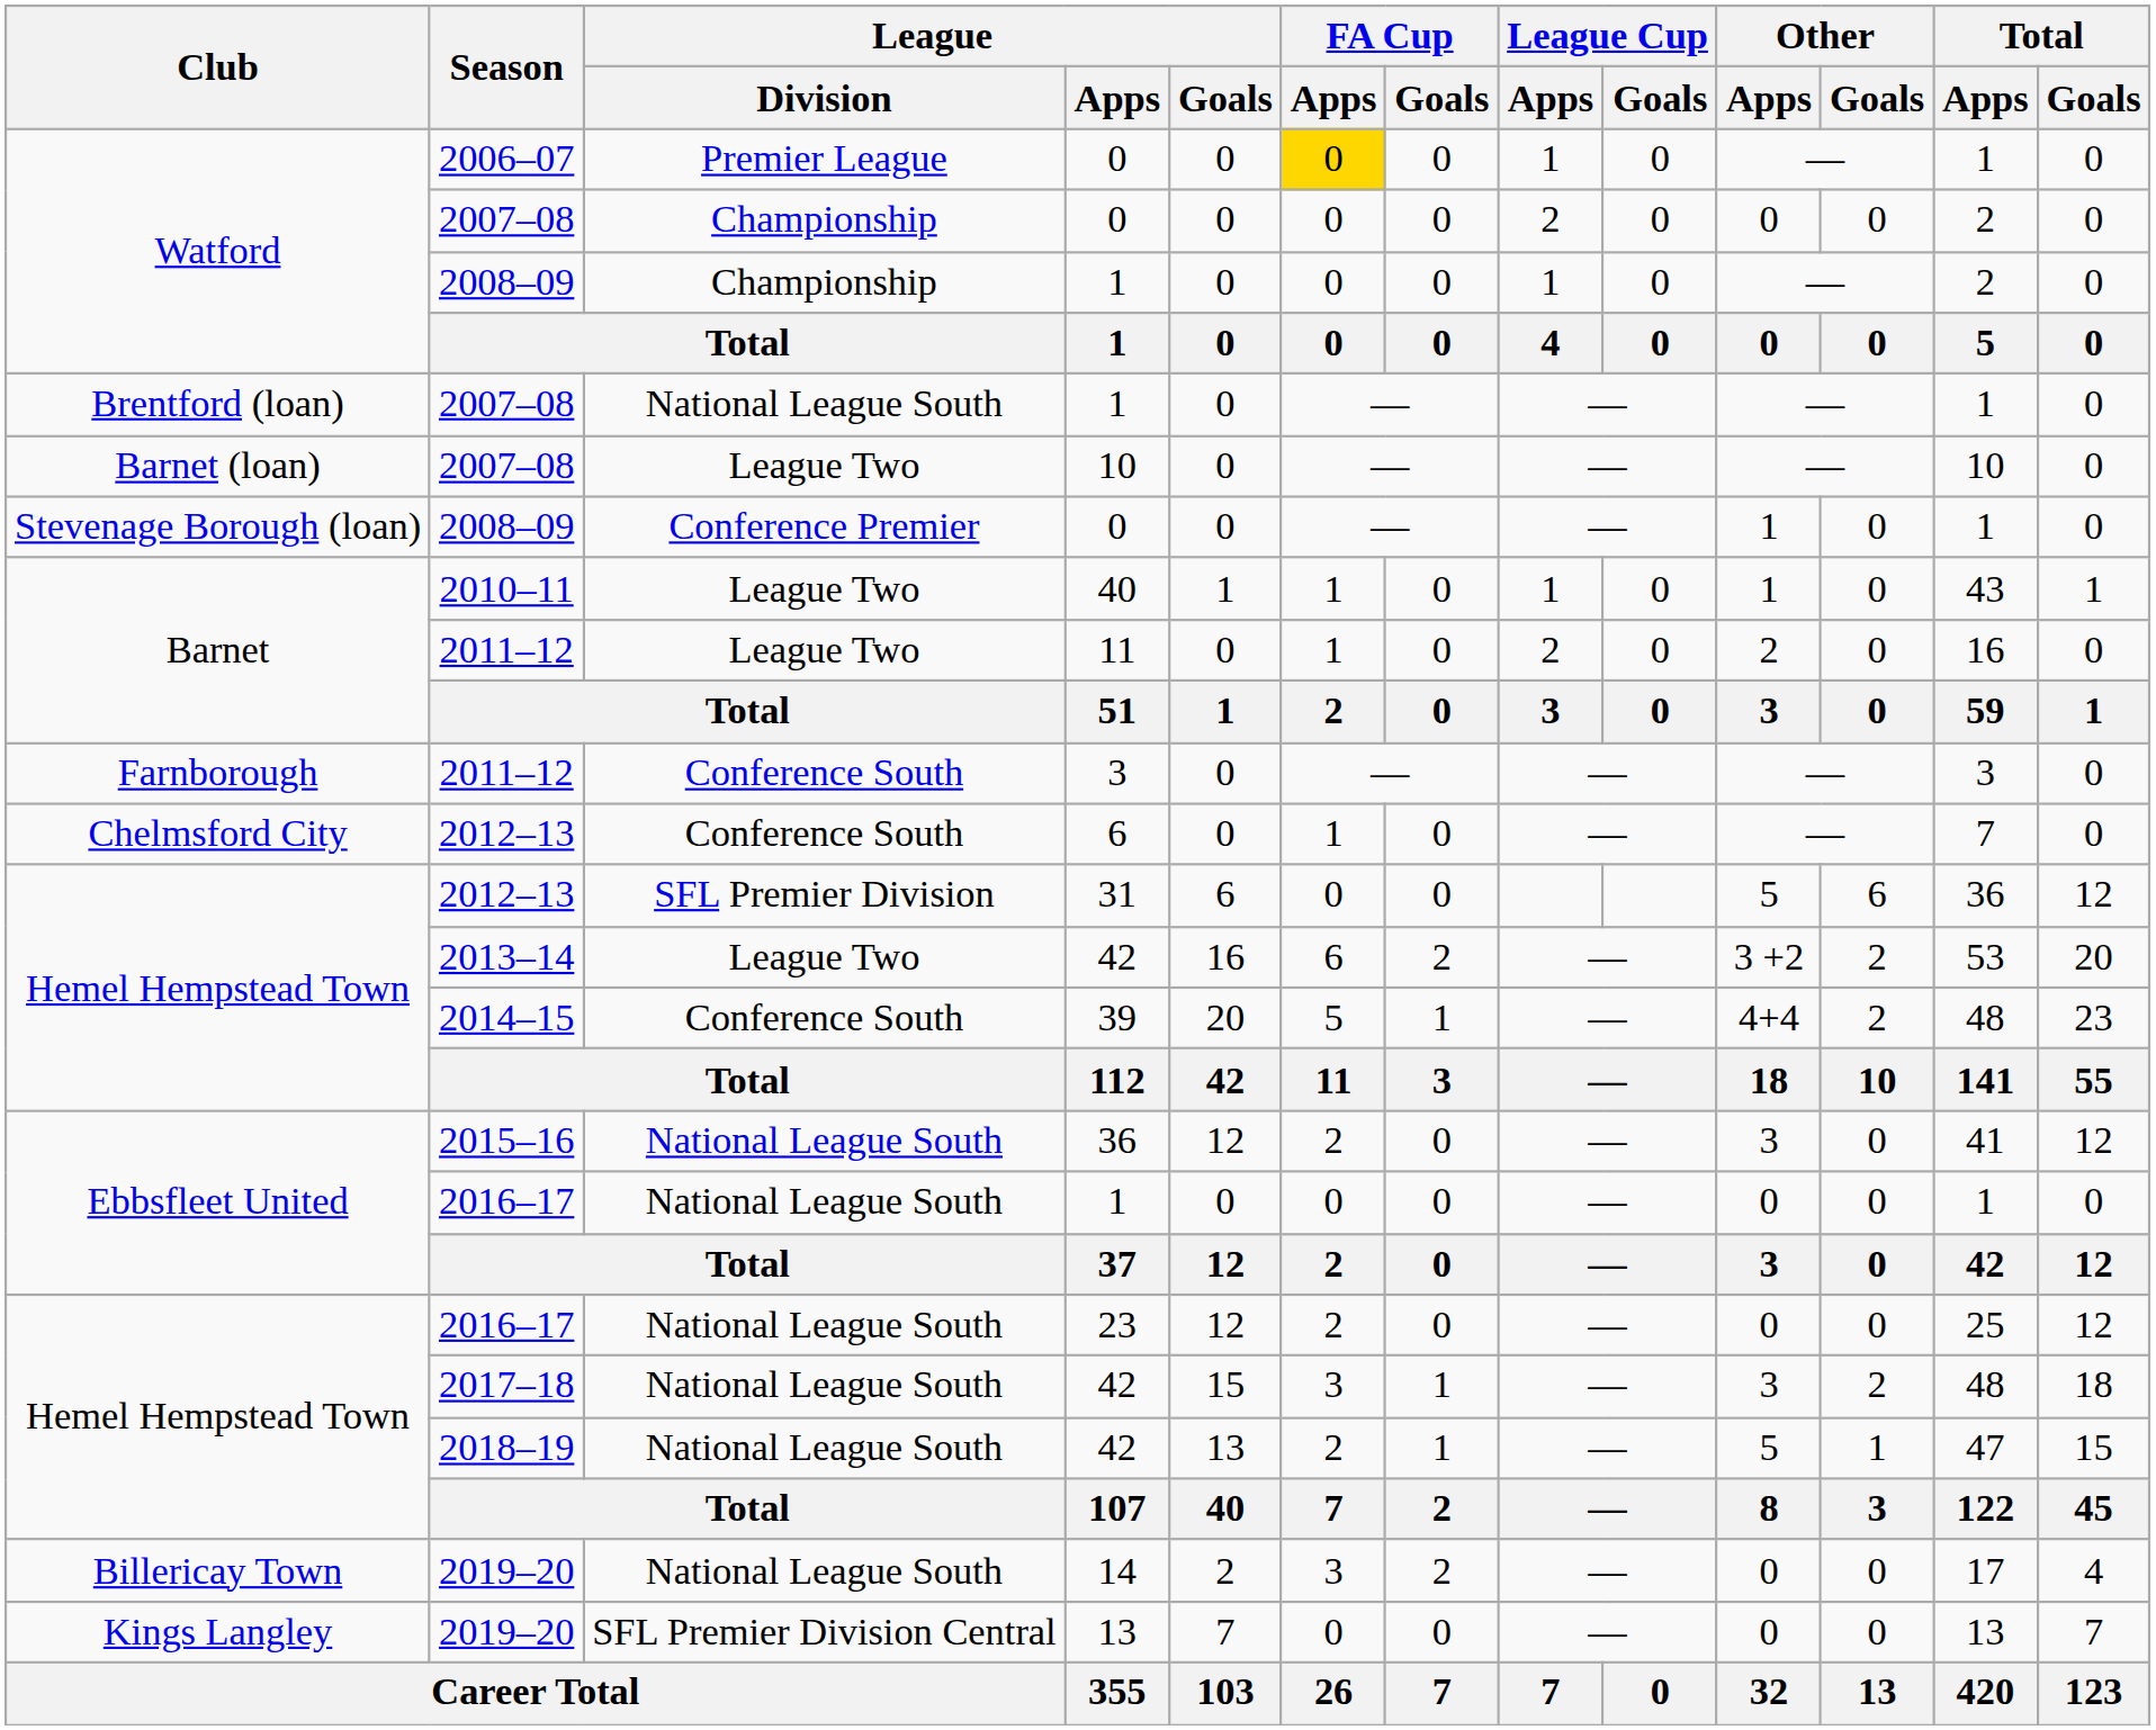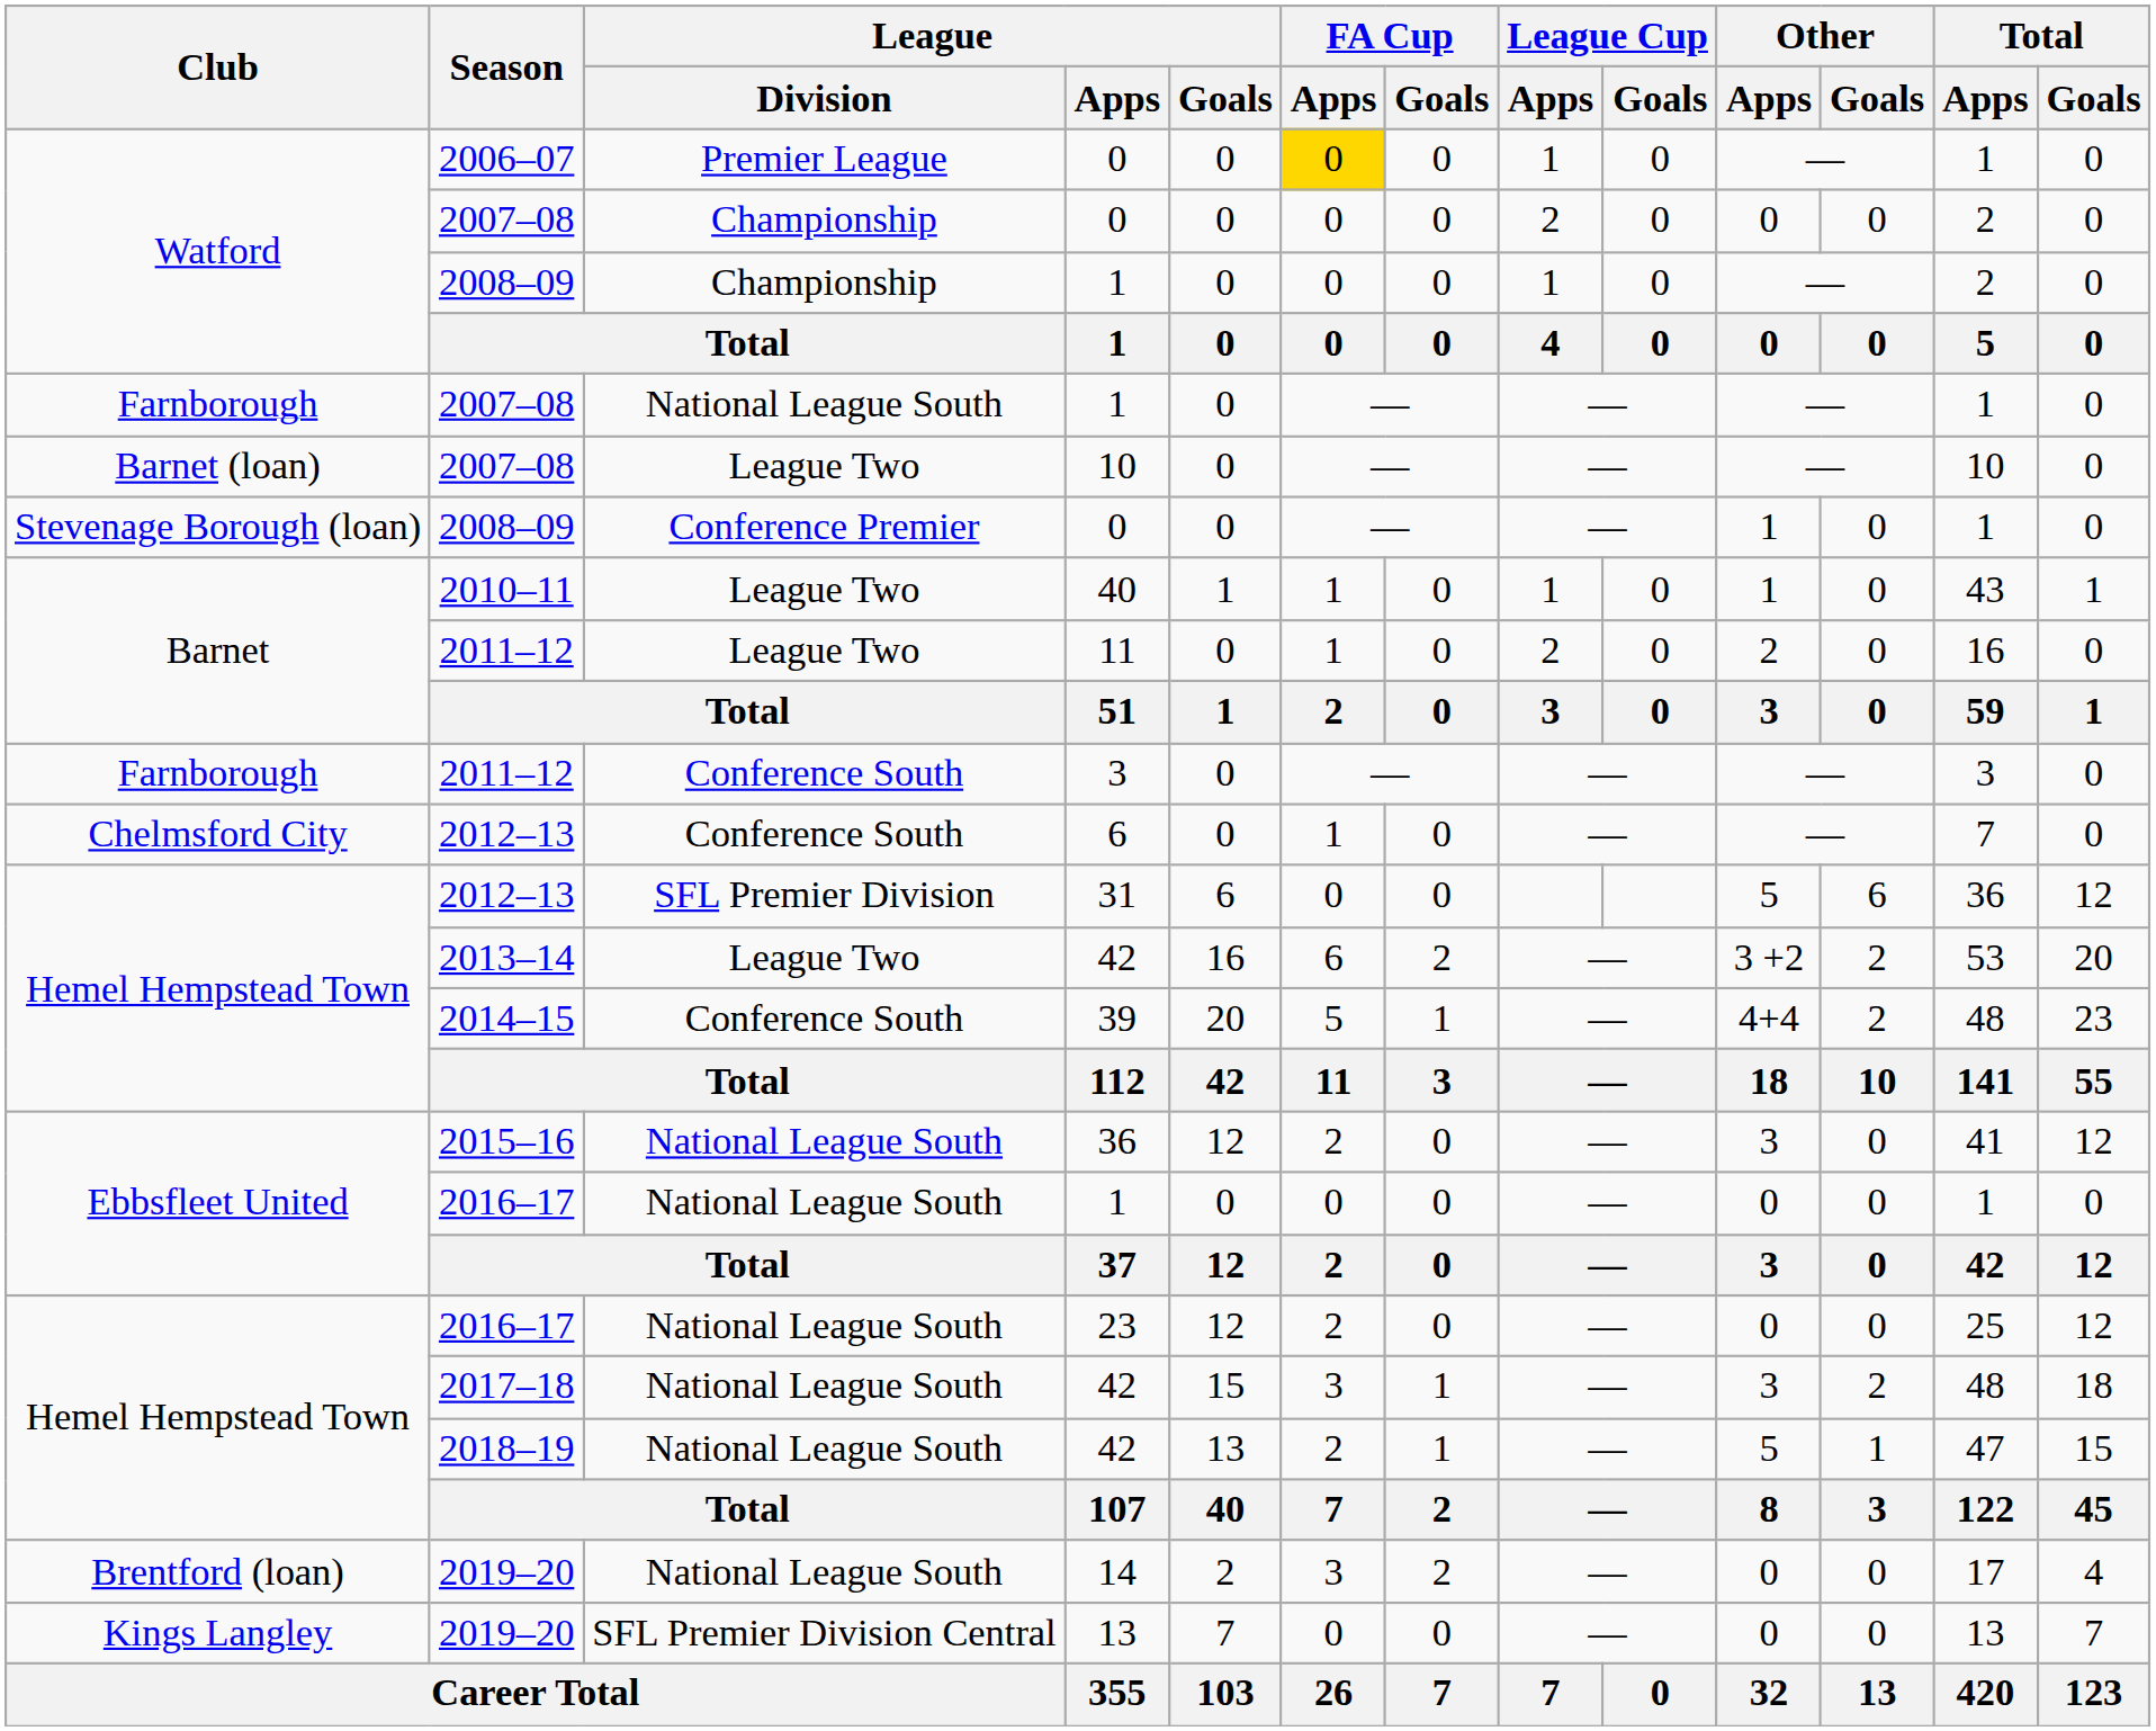2007–08 / 1 | Club: Brentford (loan) -> Farnborough
14 | Club: Billericay Town -> Brentford (loan)
